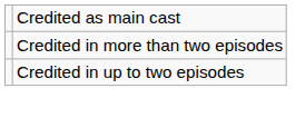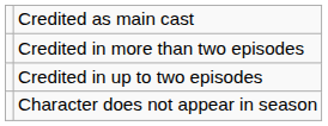+ row: Character does not appear in season
